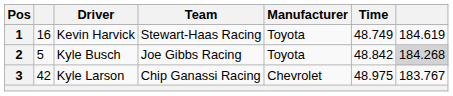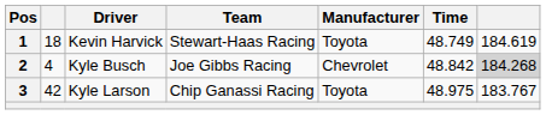1 | column 2: 16 -> 18
2 | column 2: 5 -> 4
2 | Manufacturer: Toyota -> Chevrolet
3 | Manufacturer: Chevrolet -> Toyota
